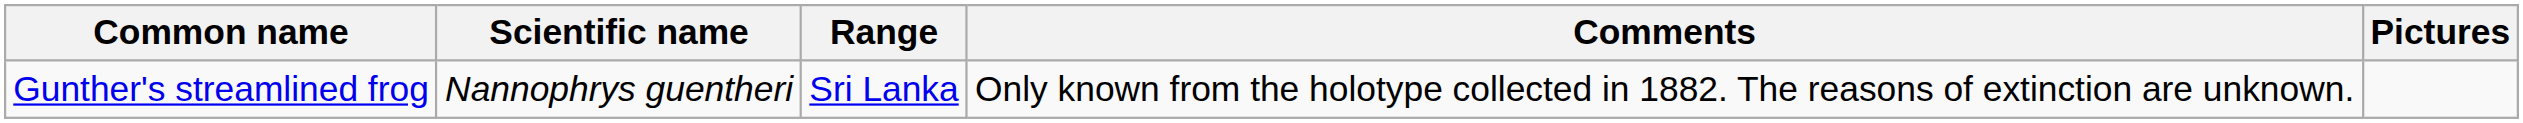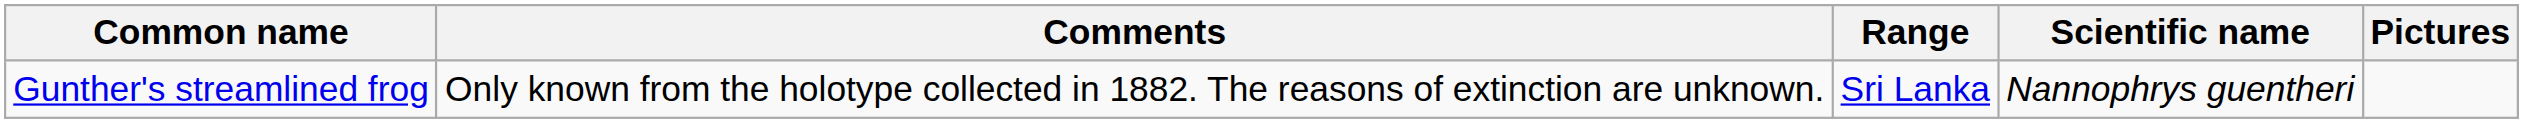columns swapped: Scientific name <-> Comments
